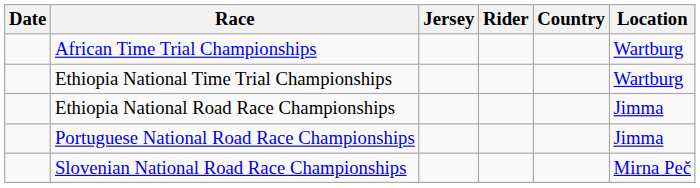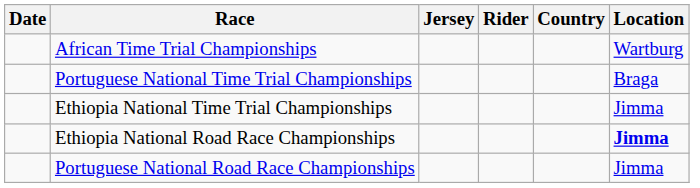+ row: Portuguese National Time Trial Championships | Braga
Ethiopia National Time Trial Championships | Location: Wartburg -> Jimma
Ethiopia National Road Race Championships | Location: normal -> bold
- row: Slovenian National Road Race Championships | Mirna Peč
